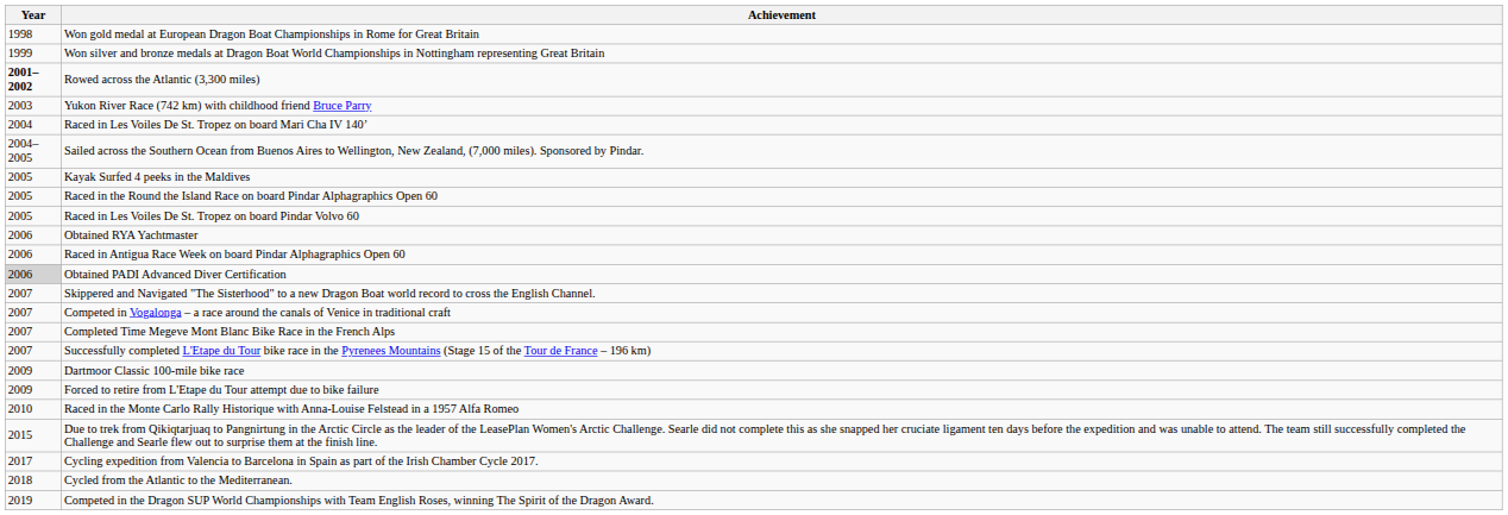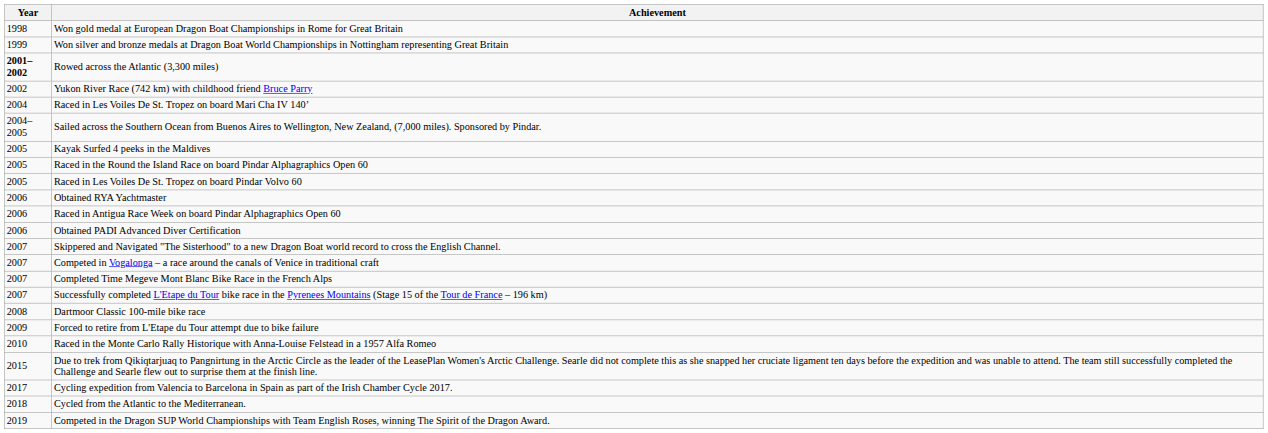Yukon River Race (742 km) with childhood friend Bruce Parry | Year: 2003 -> 2002
Obtained PADI Advanced Diver Certification | Year: lightgrey background -> no background
Dartmoor Classic 100-mile bike race | Year: 2009 -> 2008
